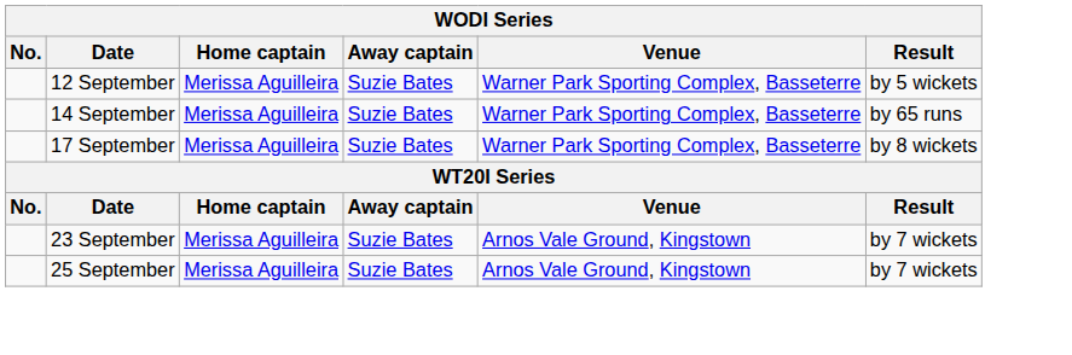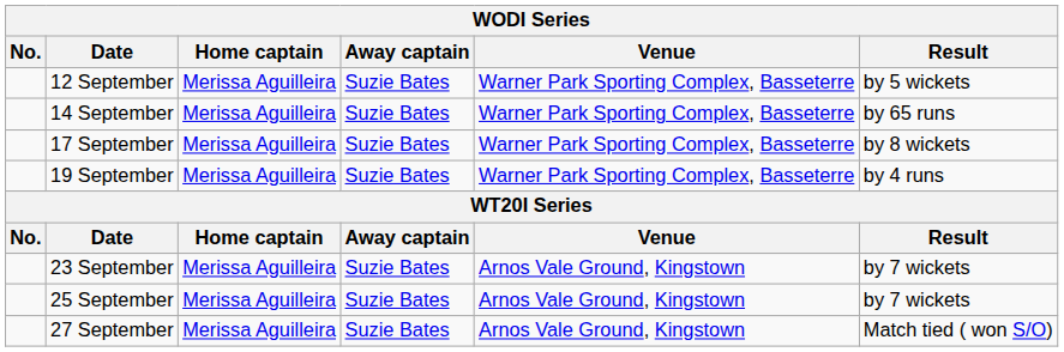+ row: 19 September | Merissa Aguilleira | Suzie Bates | Warner Park Sporting Complex, Basseterre | by 4 runs
+ row: 27 September | Merissa Aguilleira | Suzie Bates | Arnos Vale Ground, Kingstown | Match tied ( won S/O)
